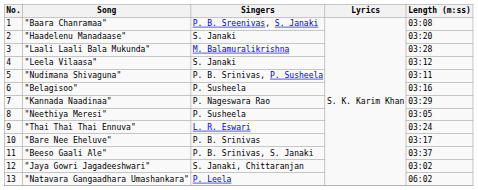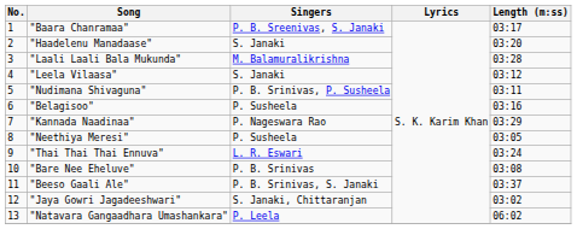"Baara Chanramaa" | Length (m:ss): 03:08 -> 03:17
"Bare Nee Eheluve" | Length (m:ss): 03:17 -> 03:08
